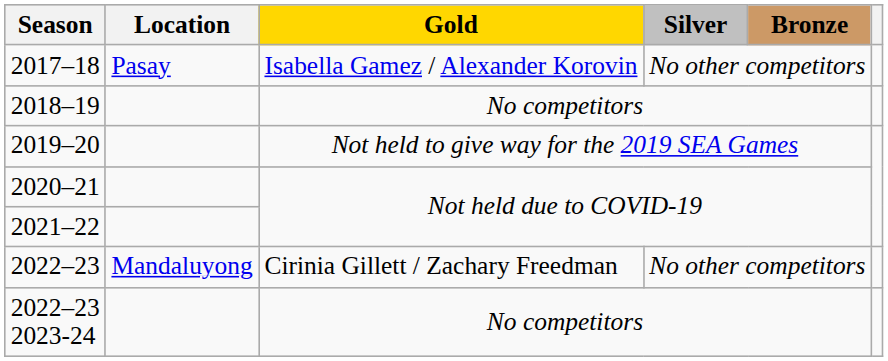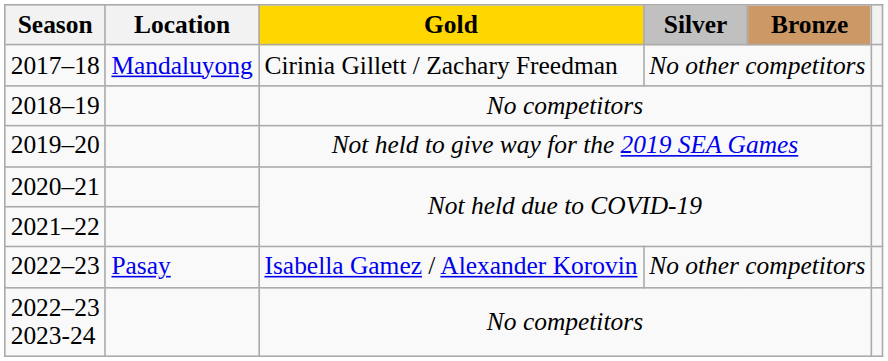2017–18 | Location: Pasay -> Mandaluyong
2017–18 | Gold: Isabella Gamez / Alexander Korovin -> Cirinia Gillett / Zachary Freedman
2022–23 | Location: Mandaluyong -> Pasay
2022–23 | Gold: Cirinia Gillett / Zachary Freedman -> Isabella Gamez / Alexander Korovin
